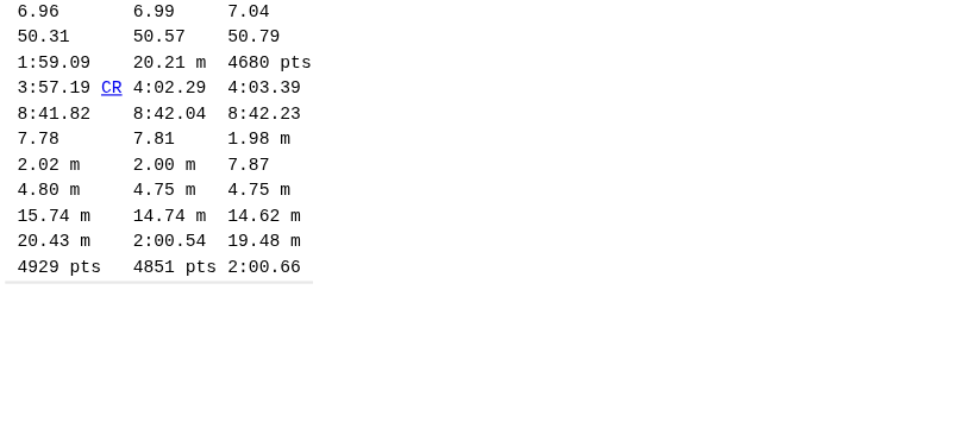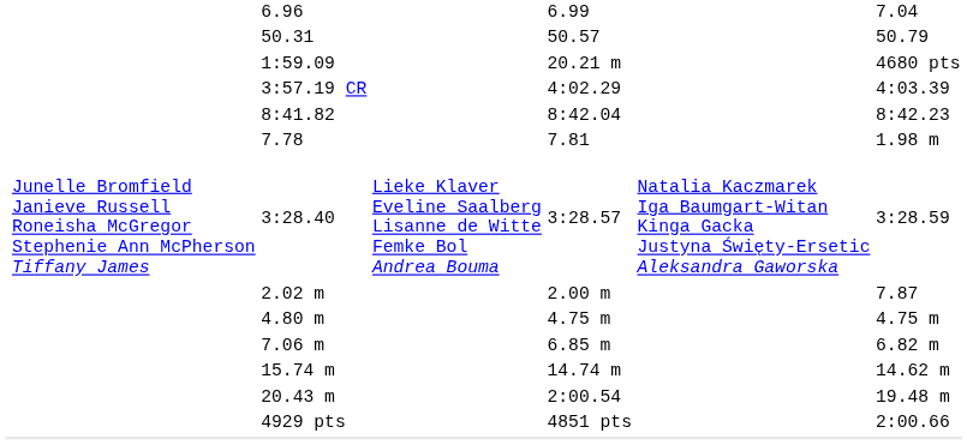+ row: Junelle Bromfield Janieve Russell Roneisha McGregor Stephenie Ann McPherson Tiffany James | 3:28.40 | Lieke Klaver Eveline Saalberg Lisanne de Witte Femke Bol Andrea Bouma | 3:28.57 | Natalia Kaczmarek Iga Baumgart-Witan Kinga Gacka Justyna Święty-Ersetic Aleksandra Gaworska | 3:28.59
+ row: 7.06 m | 6.85 m | 6.82 m
